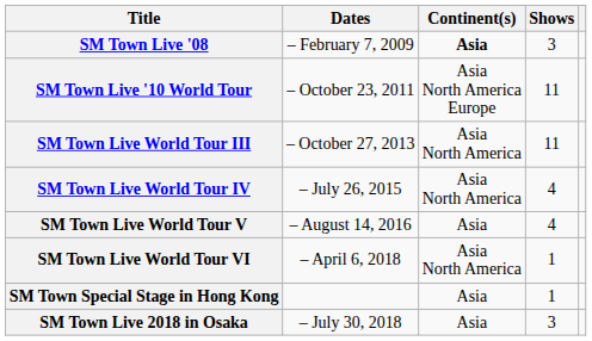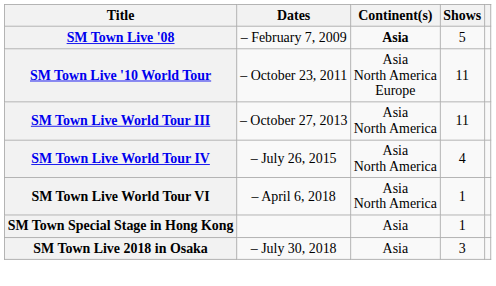SM Town Live '08 | Shows: 3 -> 5
- row: SM Town Live World Tour V | – August 14, 2016 | Asia | 4
